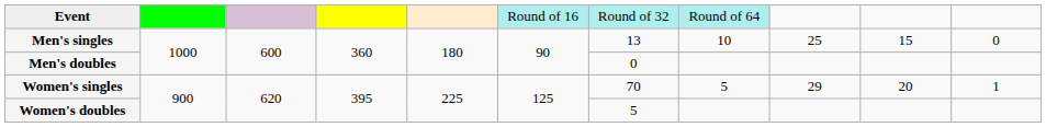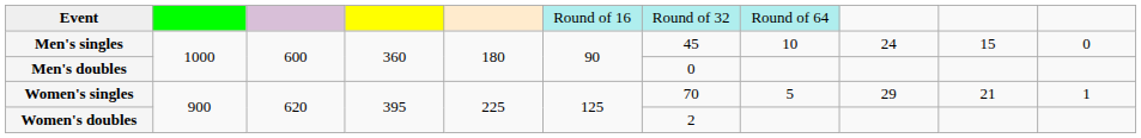Men's singles | column 7: 13 -> 45
Men's singles | column 9: 25 -> 24
Women's singles | column 10: 20 -> 21
Women's doubles | column 7: 5 -> 2
